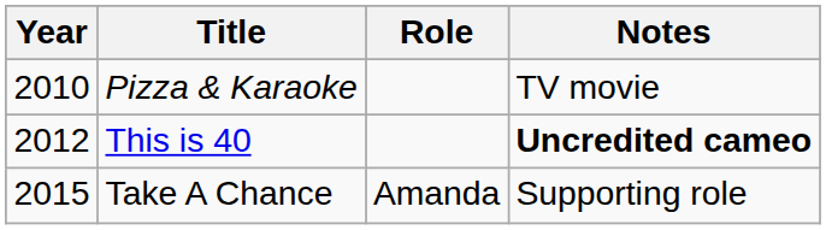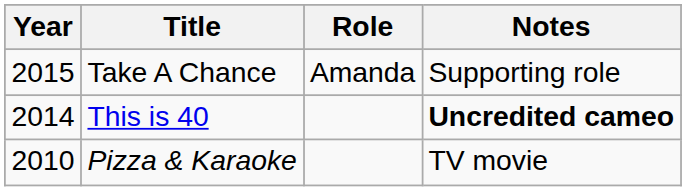rows swapped: Pizza & Karaoke <-> Take A Chance
This is 40 | Year: 2012 -> 2014
